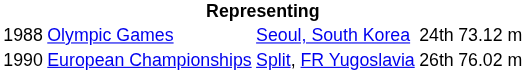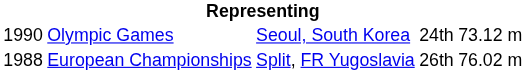Olympic Games | column 1: 1988 -> 1990
European Championships | column 1: 1990 -> 1988
